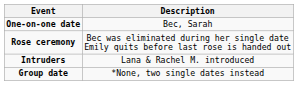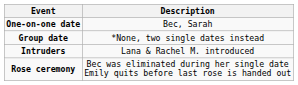rows swapped: Group date <-> Rose ceremony
